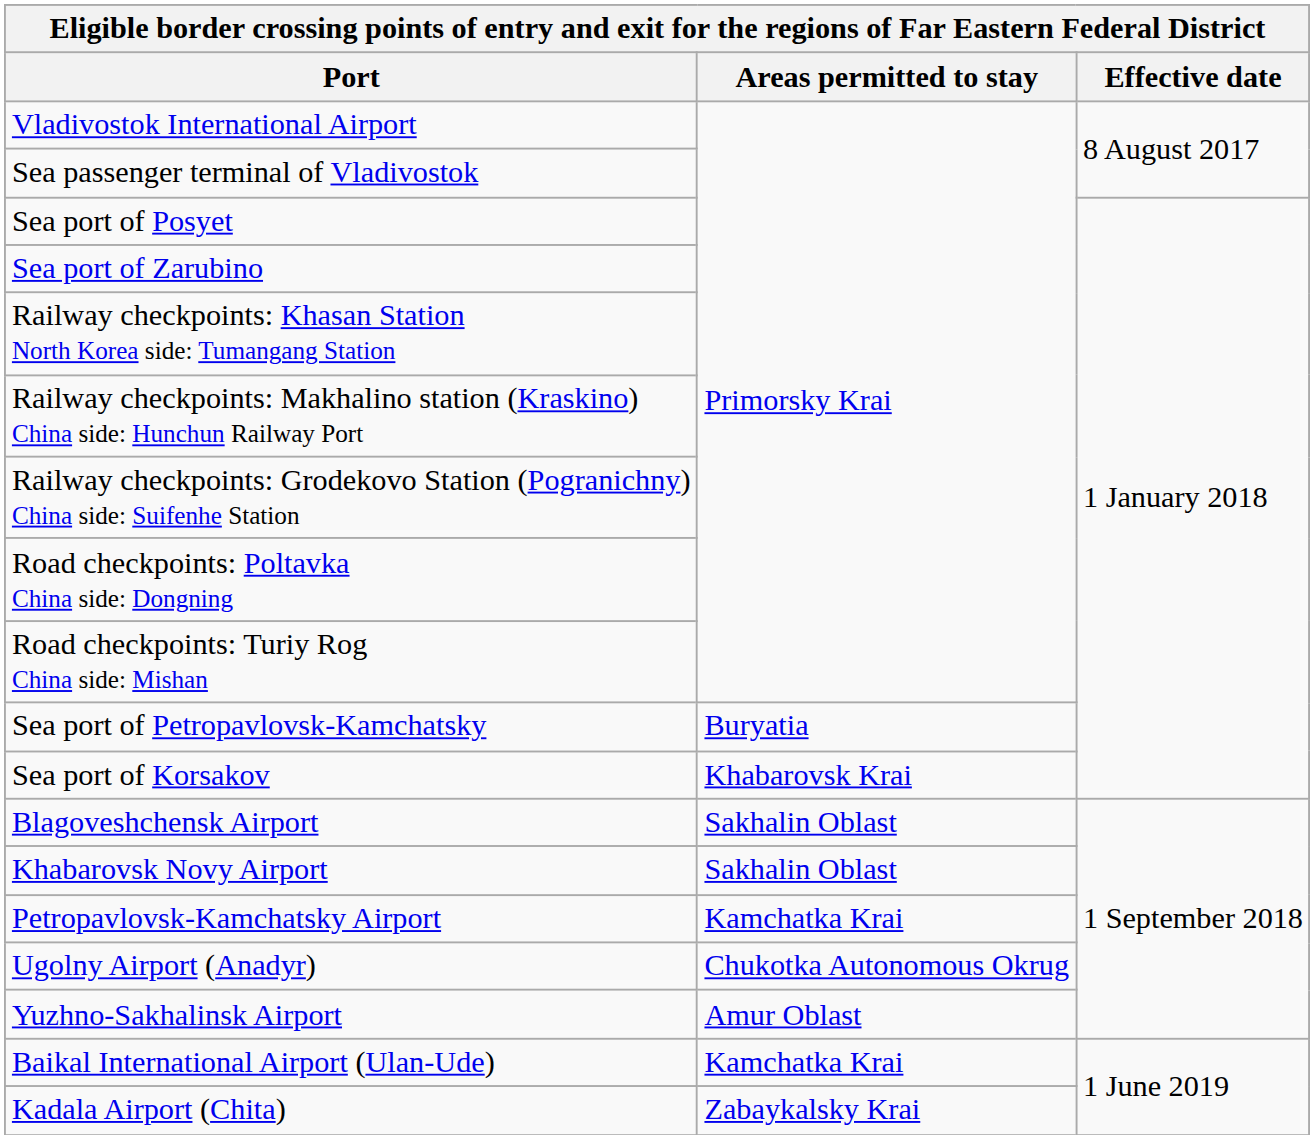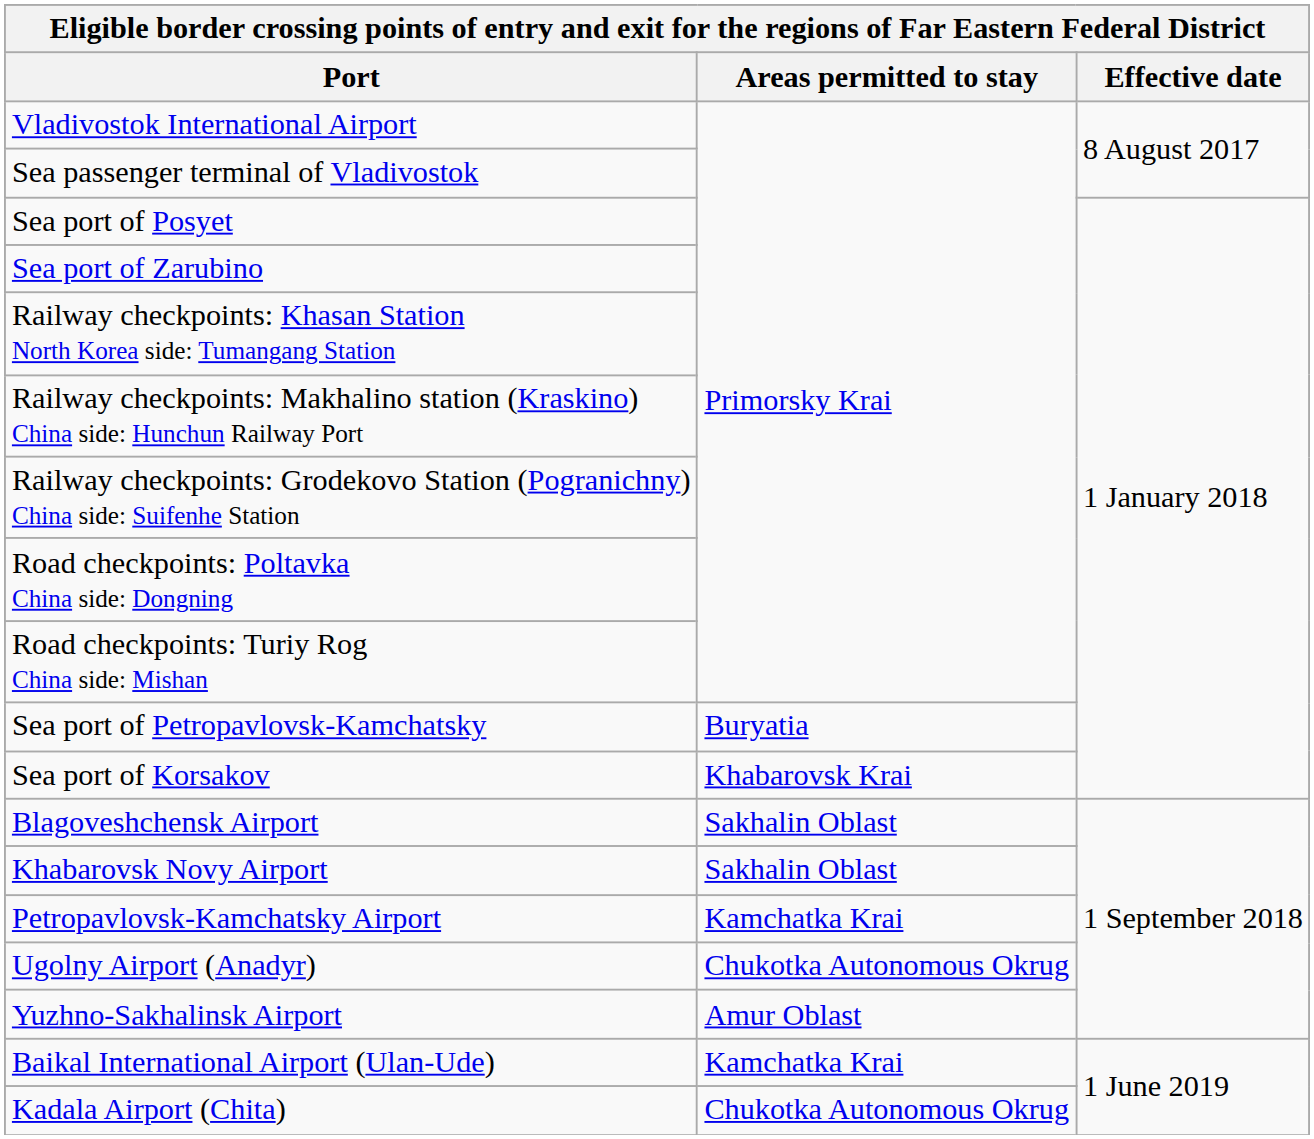Kadala Airport (Chita) | Areas permitted to stay: Zabaykalsky Krai -> Chukotka Autonomous Okrug
